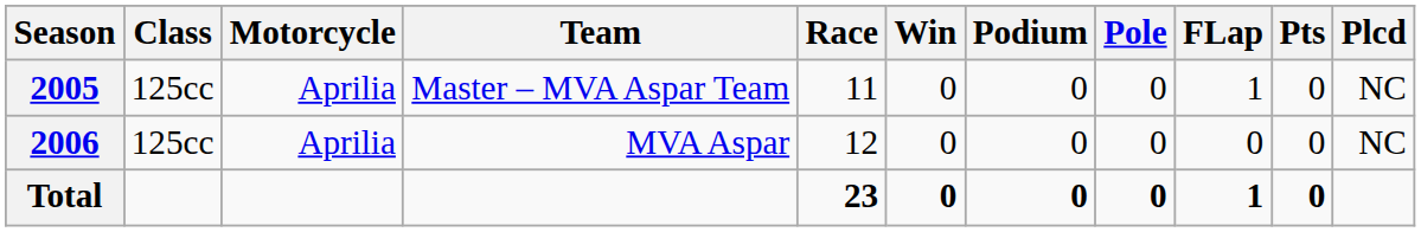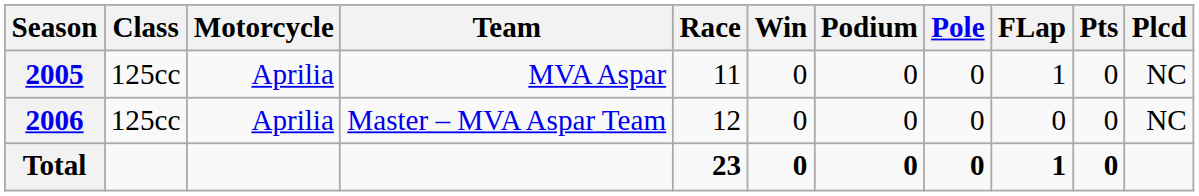2005 | Team: Master – MVA Aspar Team -> MVA Aspar
2006 | Team: MVA Aspar -> Master – MVA Aspar Team
